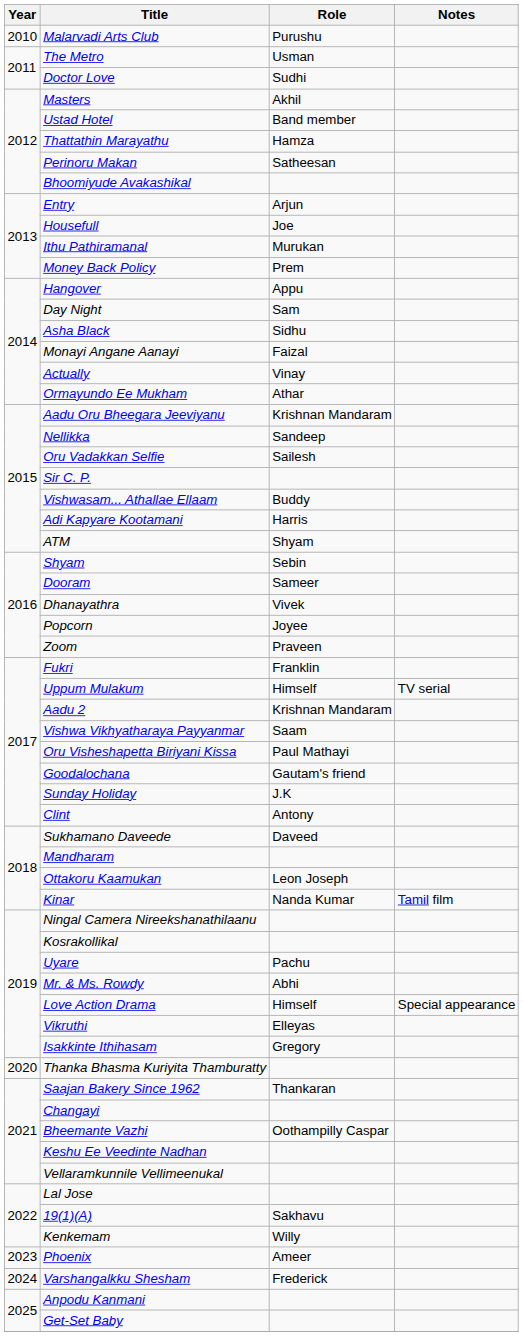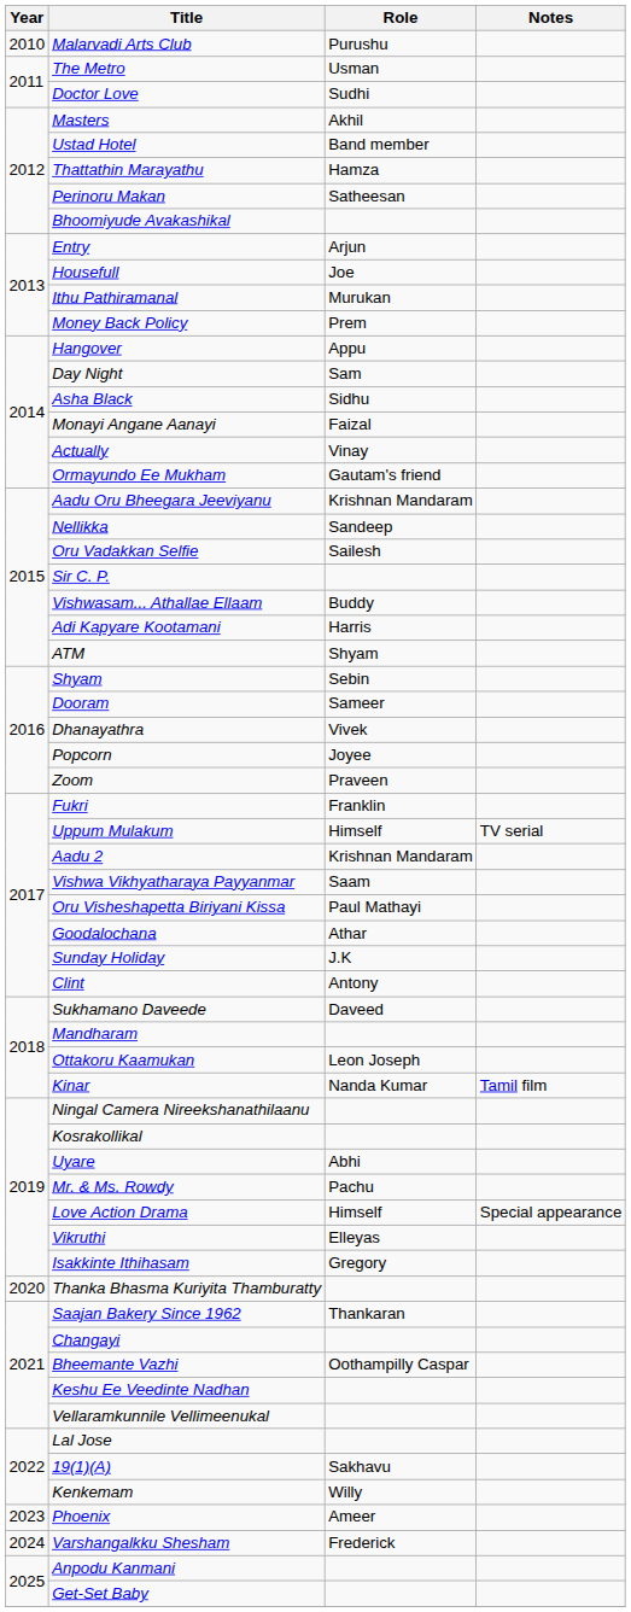Ormayundo Ee Mukham | Role: Athar -> Gautam's friend
Goodalochana | Role: Gautam's friend -> Athar
Uyare | Role: Pachu -> Abhi
Mr. & Ms. Rowdy | Role: Abhi -> Pachu
